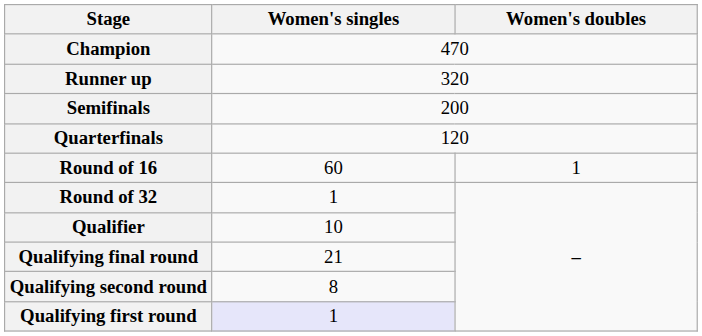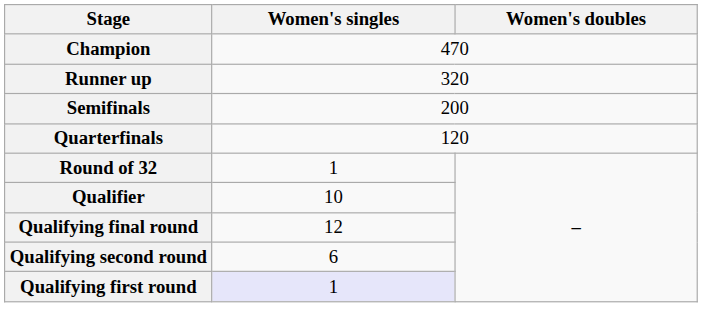- row: Round of 16 | 60 | 1
Qualifying final round | Women's singles: 21 -> 12
Qualifying second round | Women's singles: 8 -> 6
